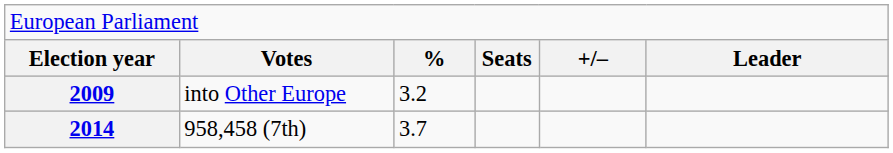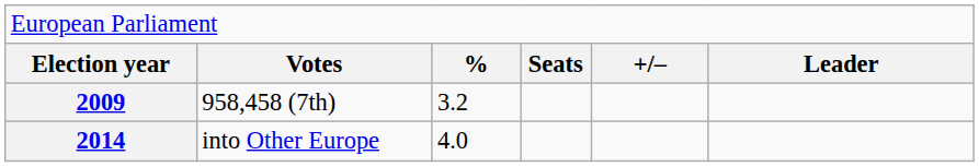2009 | column 2: into Other Europe -> 958,458 (7th)
2014 | column 2: 958,458 (7th) -> into Other Europe
2014 | column 3: 3.7 -> 4.0
